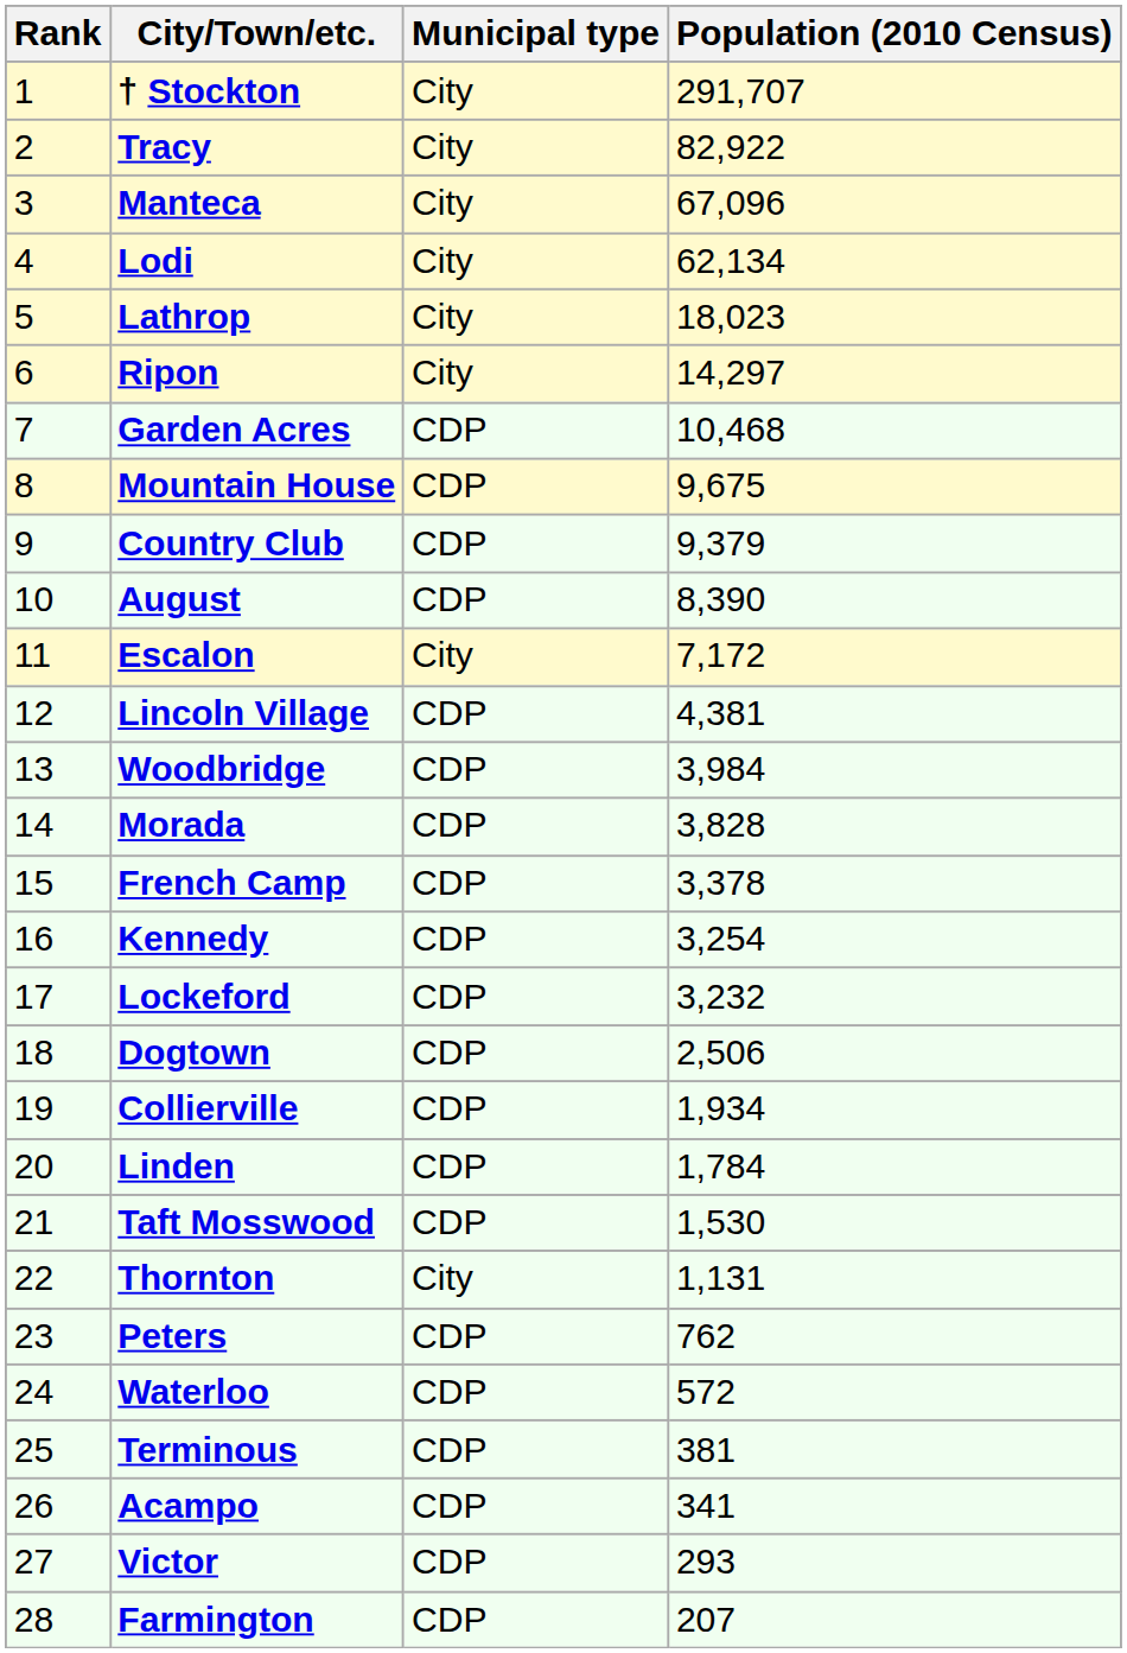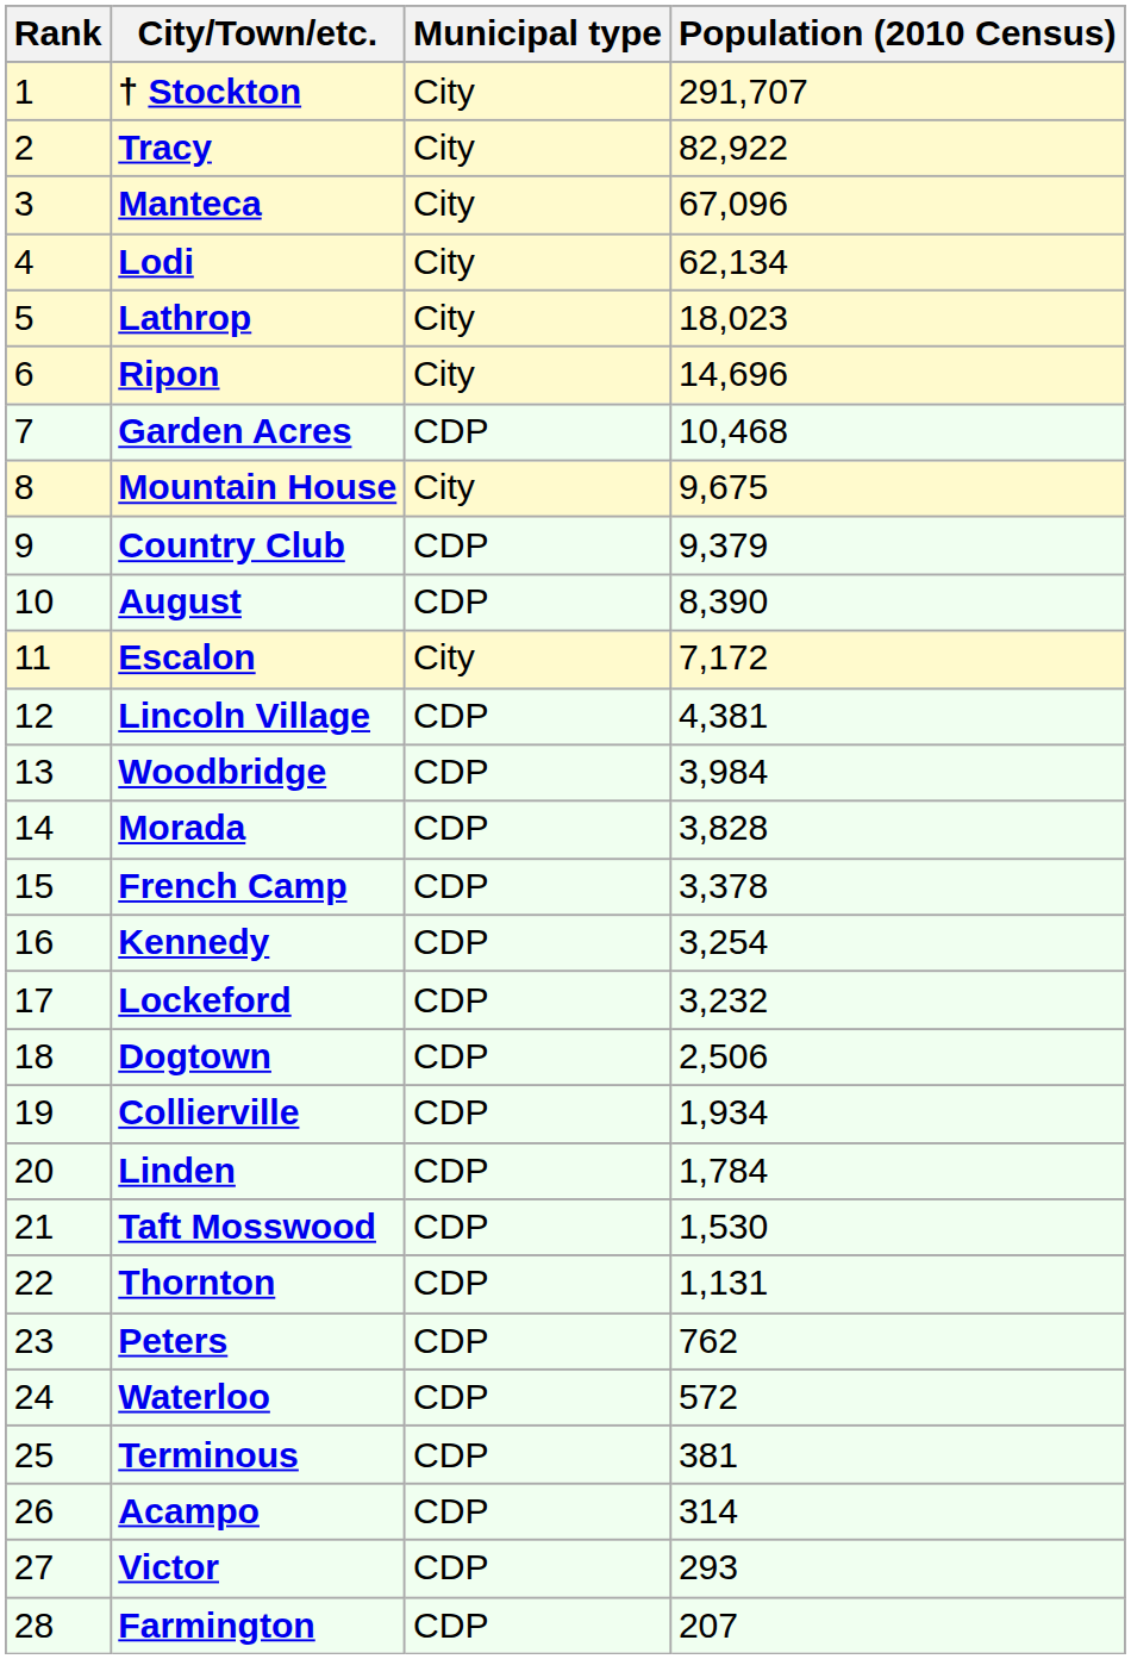Ripon | Population (2010 Census): 14,297 -> 14,696
Mountain House | Municipal type: CDP -> City
Thornton | Municipal type: City -> CDP
Acampo | Population (2010 Census): 341 -> 314
